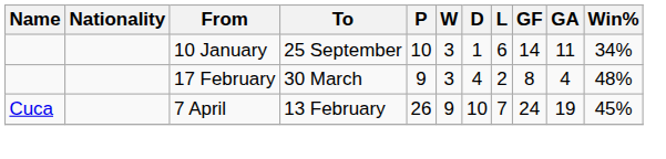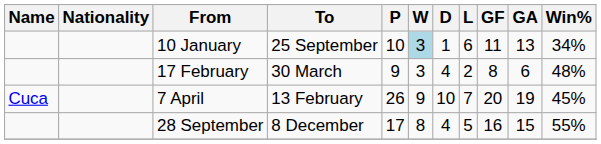10 January | W: no background -> lightblue background
10 January | GF: 14 -> 11
10 January | GA: 11 -> 13
17 February | GA: 4 -> 6
7 April | GF: 24 -> 20
+ row: 28 September | 8 December | 17 | 8 | 4 | 5 | 16 | 15 | 55%
